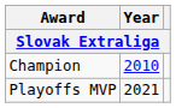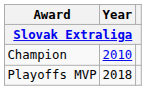Playoffs MVP | Year: 2021 -> 2018
